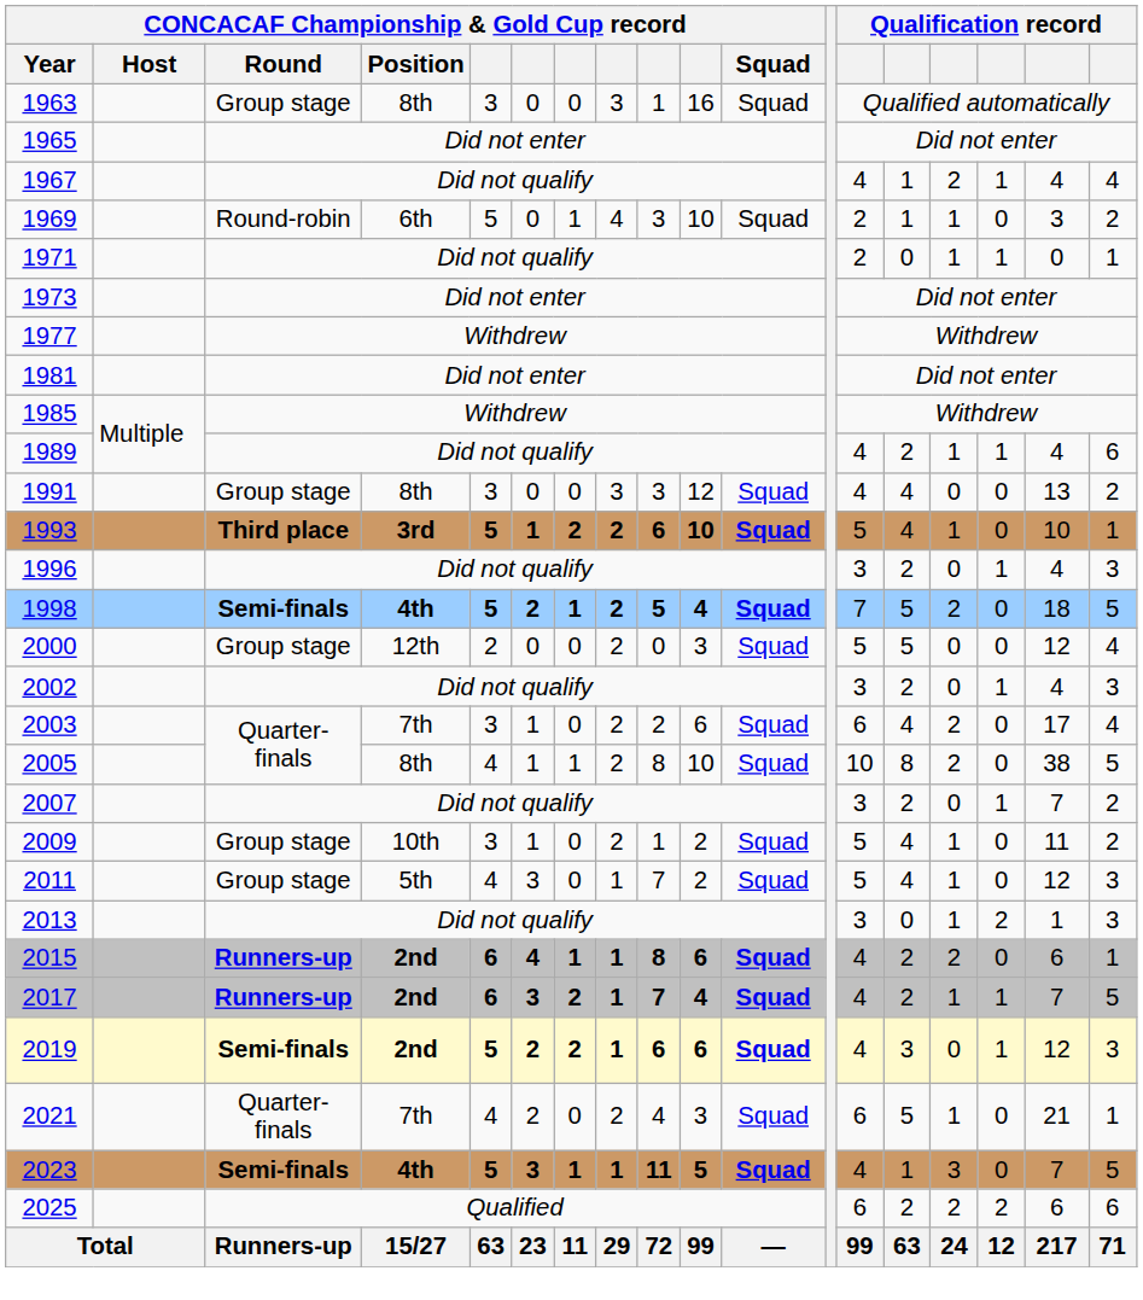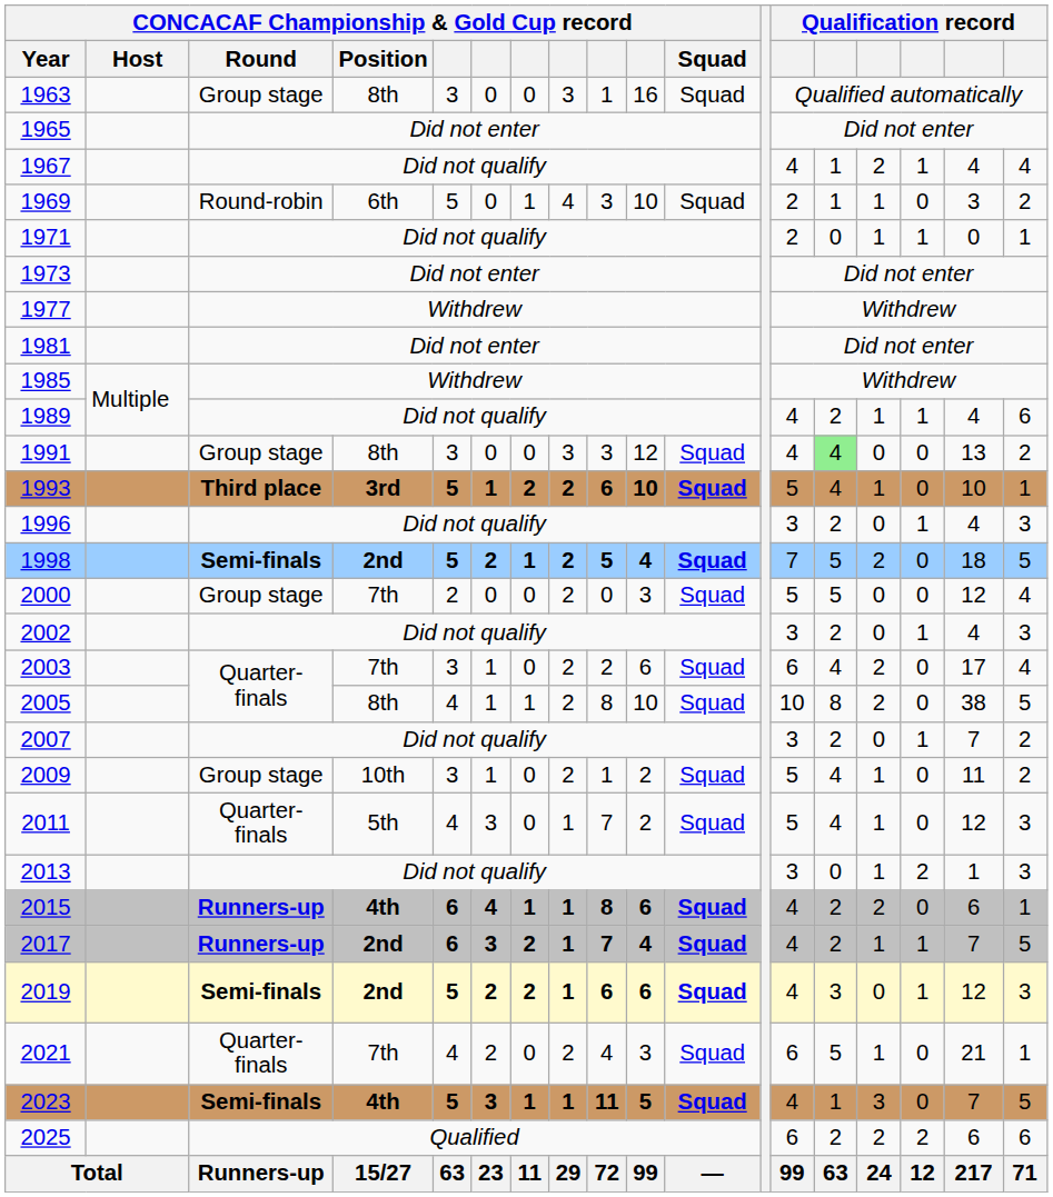1991 | column 14: no background -> lightgreen background
1998 | CONCACAF Championship & Gold Cup record / Position: 4th -> 2nd
2000 | CONCACAF Championship & Gold Cup record / Position: 12th -> 7th
2011 | CONCACAF Championship & Gold Cup record / Round: Group stage -> Quarter-finals
2015 | CONCACAF Championship & Gold Cup record / Position: 2nd -> 4th
